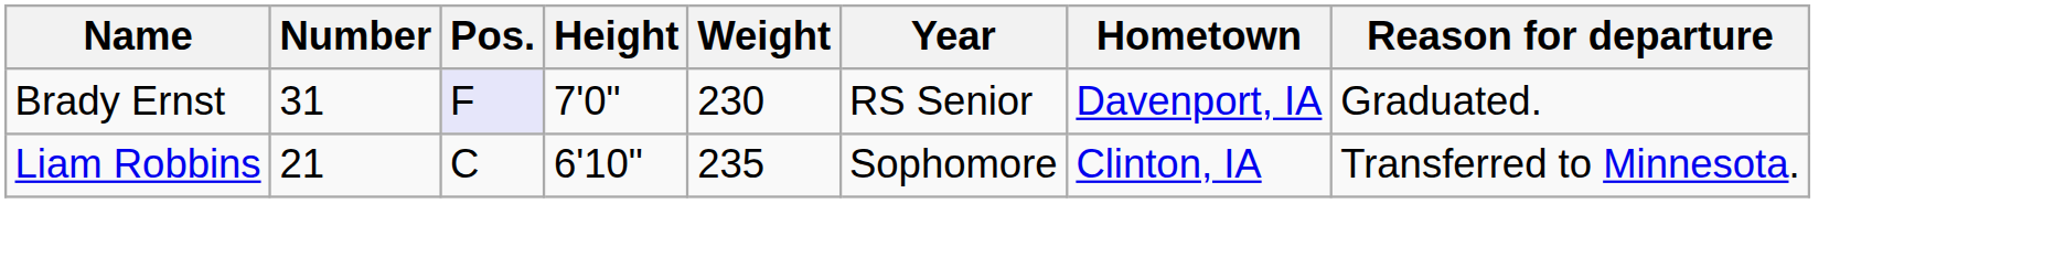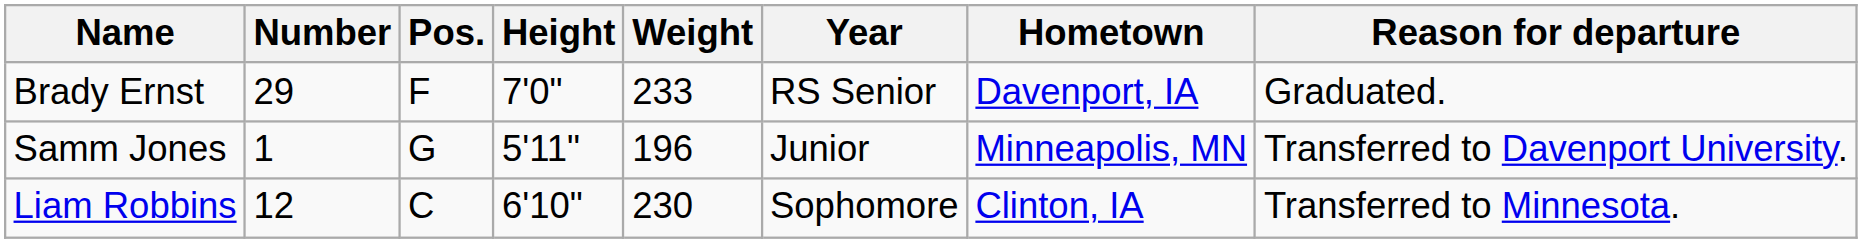Brady Ernst | Number: 31 -> 29
Brady Ernst | Pos.: lavender background -> no background
Brady Ernst | Weight: 230 -> 233
+ row: Samm Jones | 1 | G | 5'11" | 196 | Junior | Minneapolis, MN | Transferred to Davenport University.
Liam Robbins | Number: 21 -> 12
Liam Robbins | Weight: 235 -> 230
